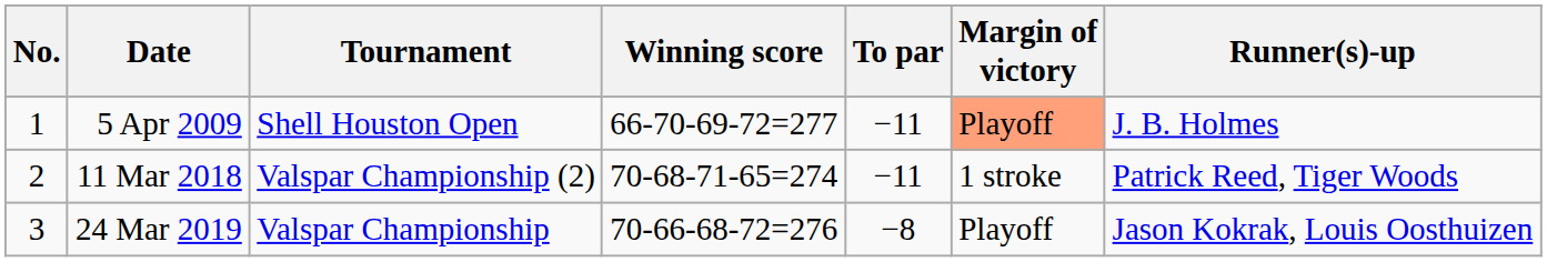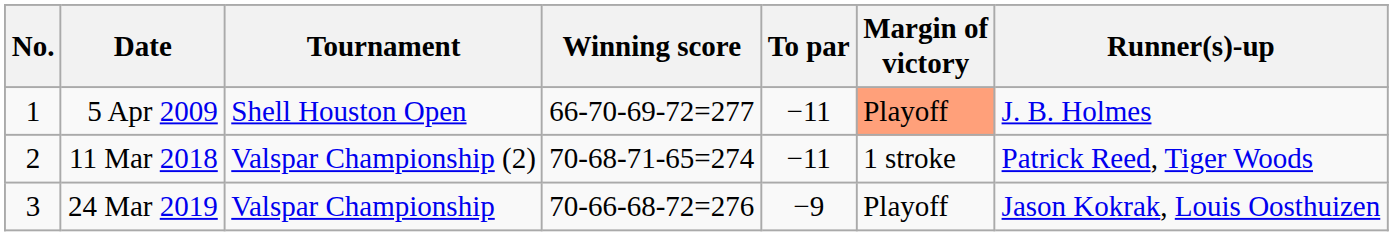24 Mar 2019 | To par: −8 -> −9
